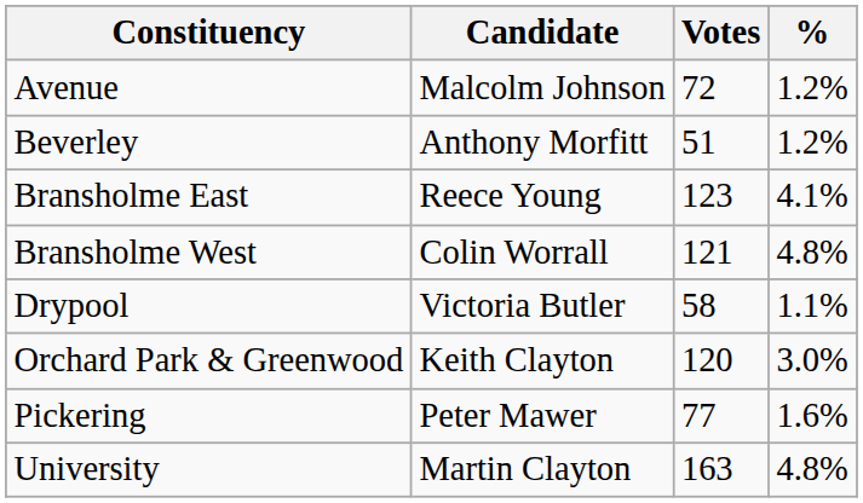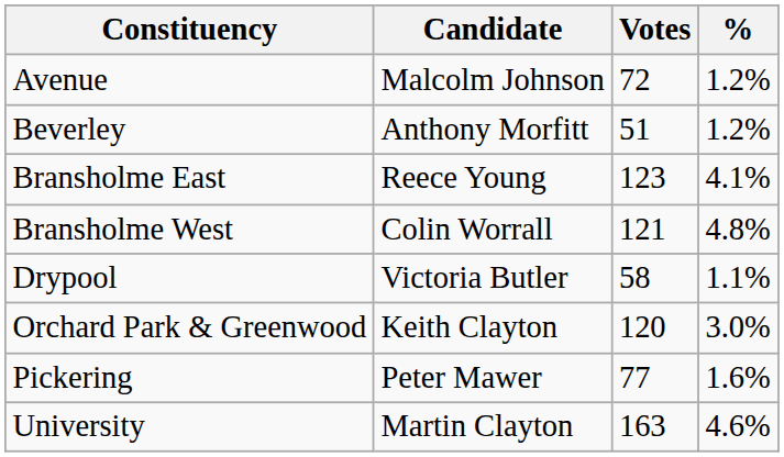University | %: 4.8% -> 4.6%
